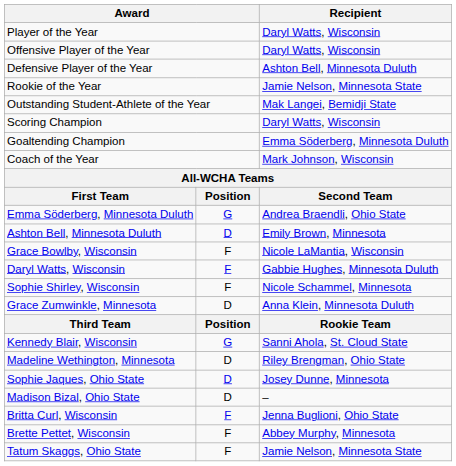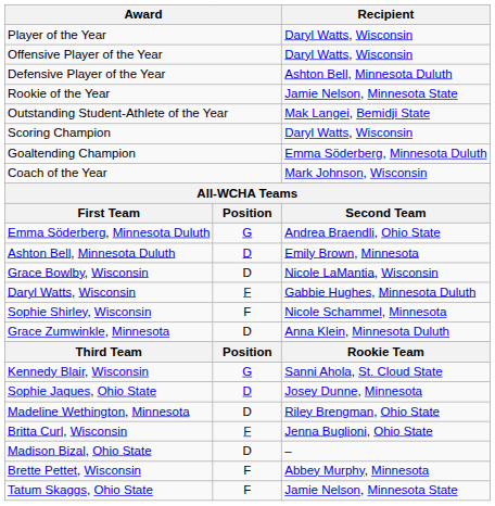Grace Bowlby, Wisconsin | column 2: F -> D
rows swapped: Sophie Jaques, Ohio State <-> Madeline Wethington, Minnesota
rows swapped: Madison Bizal, Ohio State <-> Britta Curl, Wisconsin
